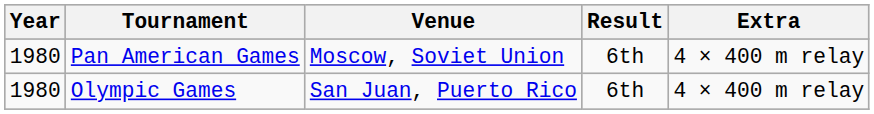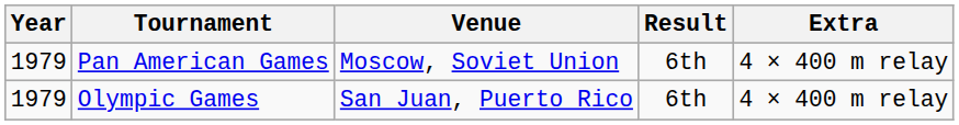Pan American Games | Year: 1980 -> 1979
Olympic Games | Year: 1980 -> 1979
